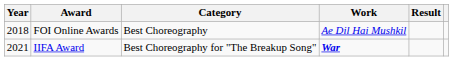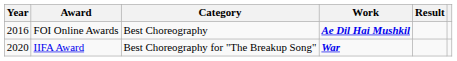FOI Online Awards | Year: 2018 -> 2016
FOI Online Awards | Work: normal -> bold
IIFA Award | Year: 2021 -> 2020
